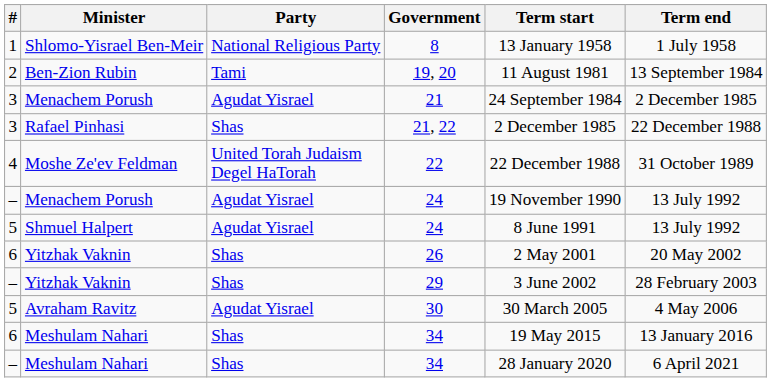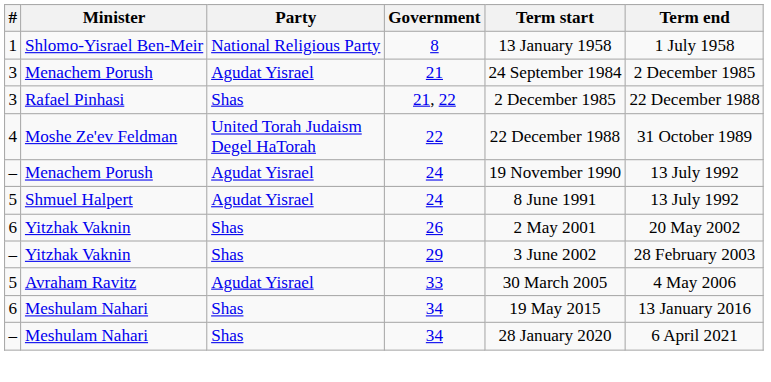- row: 2 | Ben-Zion Rubin | Tami | 19, 20 | 11 August 1981 | 13 September 1984
Avraham Ravitz | Government: 30 -> 33
